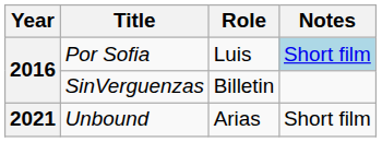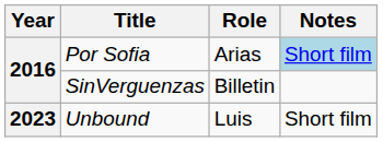Por Sofia | Role: Luis -> Arias
Unbound | Year: 2021 -> 2023
Unbound | Role: Arias -> Luis
